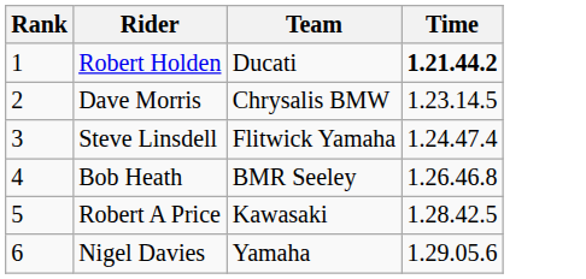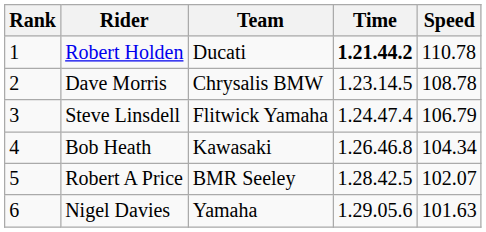+ column: Speed | 110.78 | 108.78 | 106.79 | 104.34 | 102.07 | 101.63
Bob Heath | Team: BMR Seeley -> Kawasaki
Robert A Price | Team: Kawasaki -> BMR Seeley
